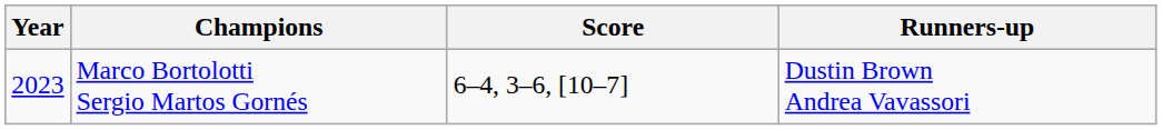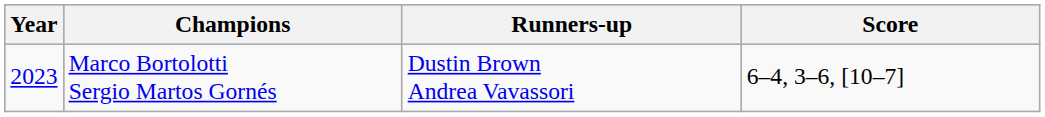columns swapped: Runners-up <-> Score
